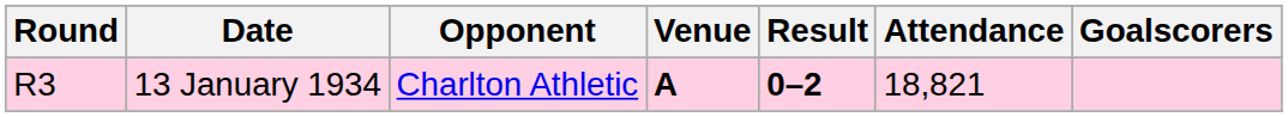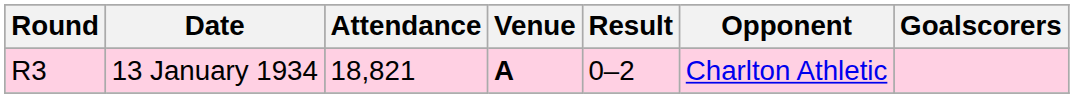columns swapped: Opponent <-> Attendance
13 January 1934 | Result: bold -> normal
